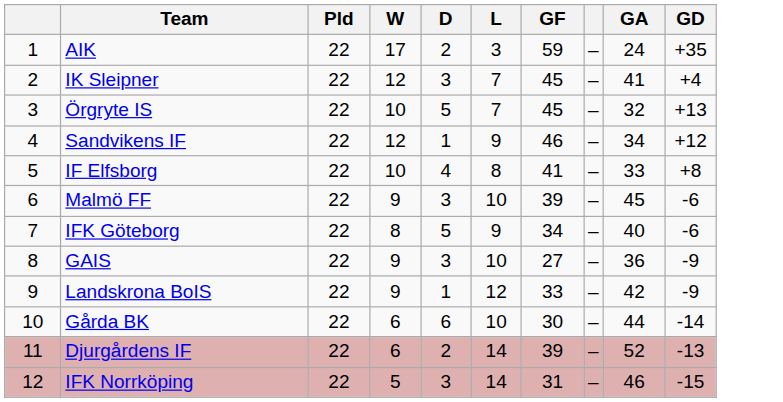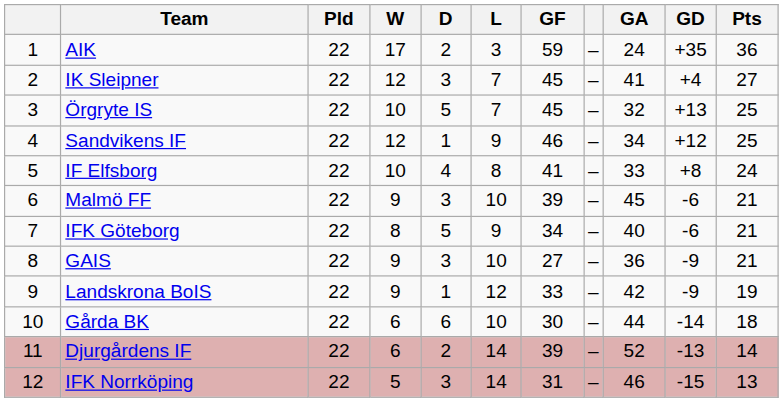+ column: Pts | 36 | 27 | 25 | 25 | 24 | 21 | 21 | 21 | 19 | 18 | 14 | 13
